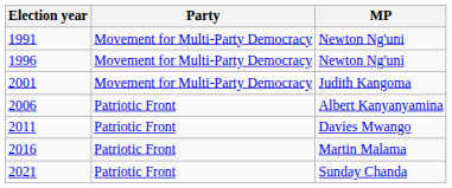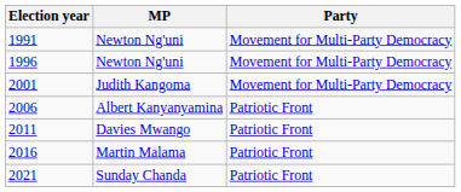columns swapped: MP <-> Party
